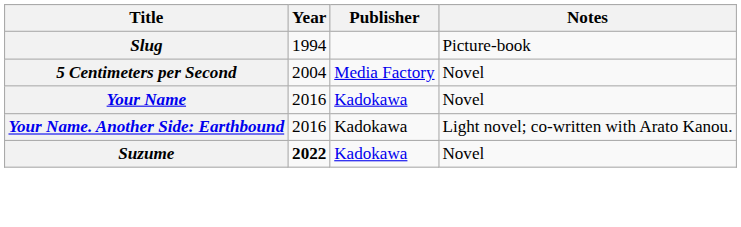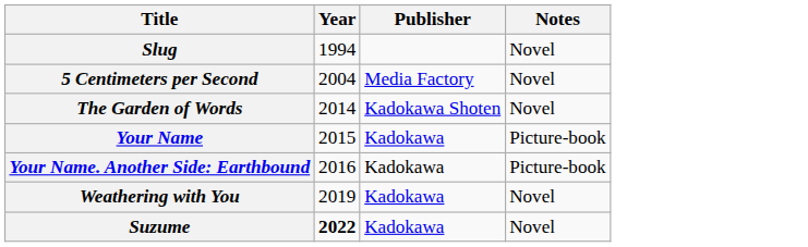Slug | Notes: Picture-book -> Novel
+ row: The Garden of Words | 2014 | Kadokawa Shoten | Novel
Your Name | Year: 2016 -> 2015
Your Name | Notes: Novel -> Picture-book
Your Name. Another Side: Earthbound | Notes: Light novel; co-written with Arato Kanou. -> Picture-book
+ row: Weathering with You | 2019 | Kadokawa | Novel
